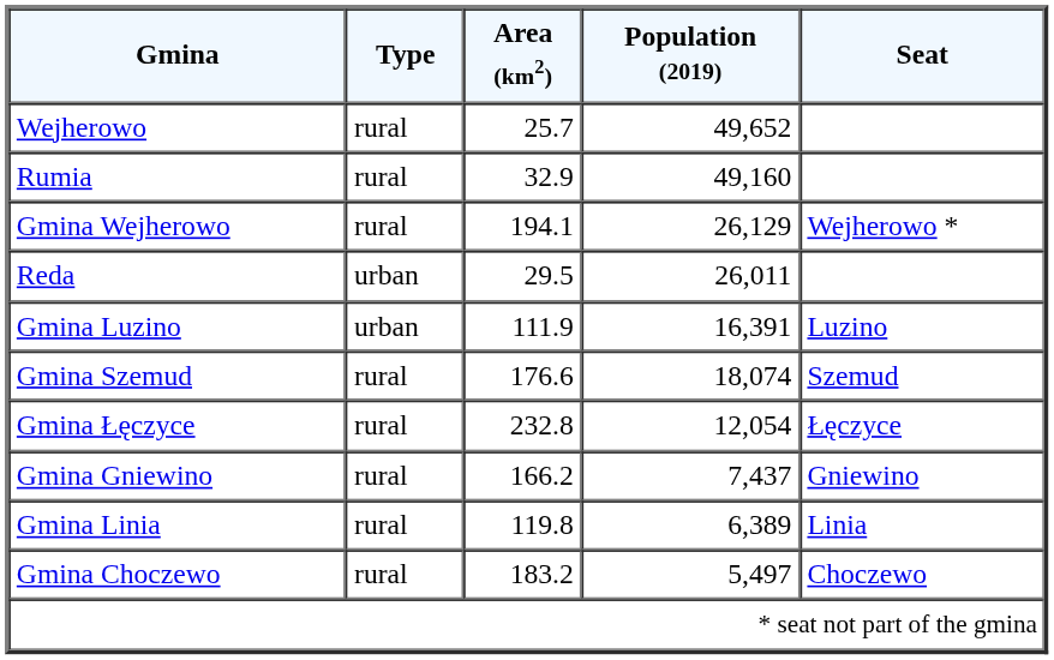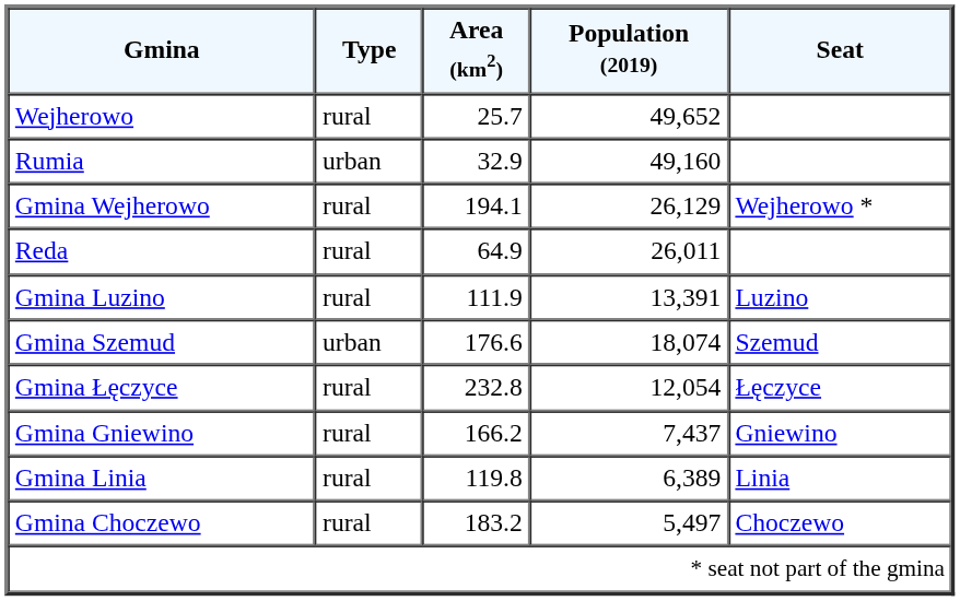Rumia | Type: rural -> urban
Reda | Type: urban -> rural
Reda | Area (km2): 29.5 -> 64.9
Gmina Luzino | Type: urban -> rural
Gmina Luzino | Population (2019): 16,391 -> 13,391
Gmina Szemud | Type: rural -> urban
